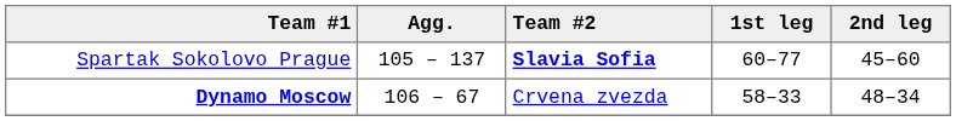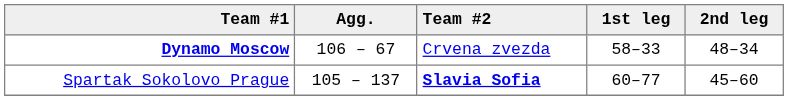rows swapped: Spartak Sokolovo Prague <-> Dynamo Moscow
